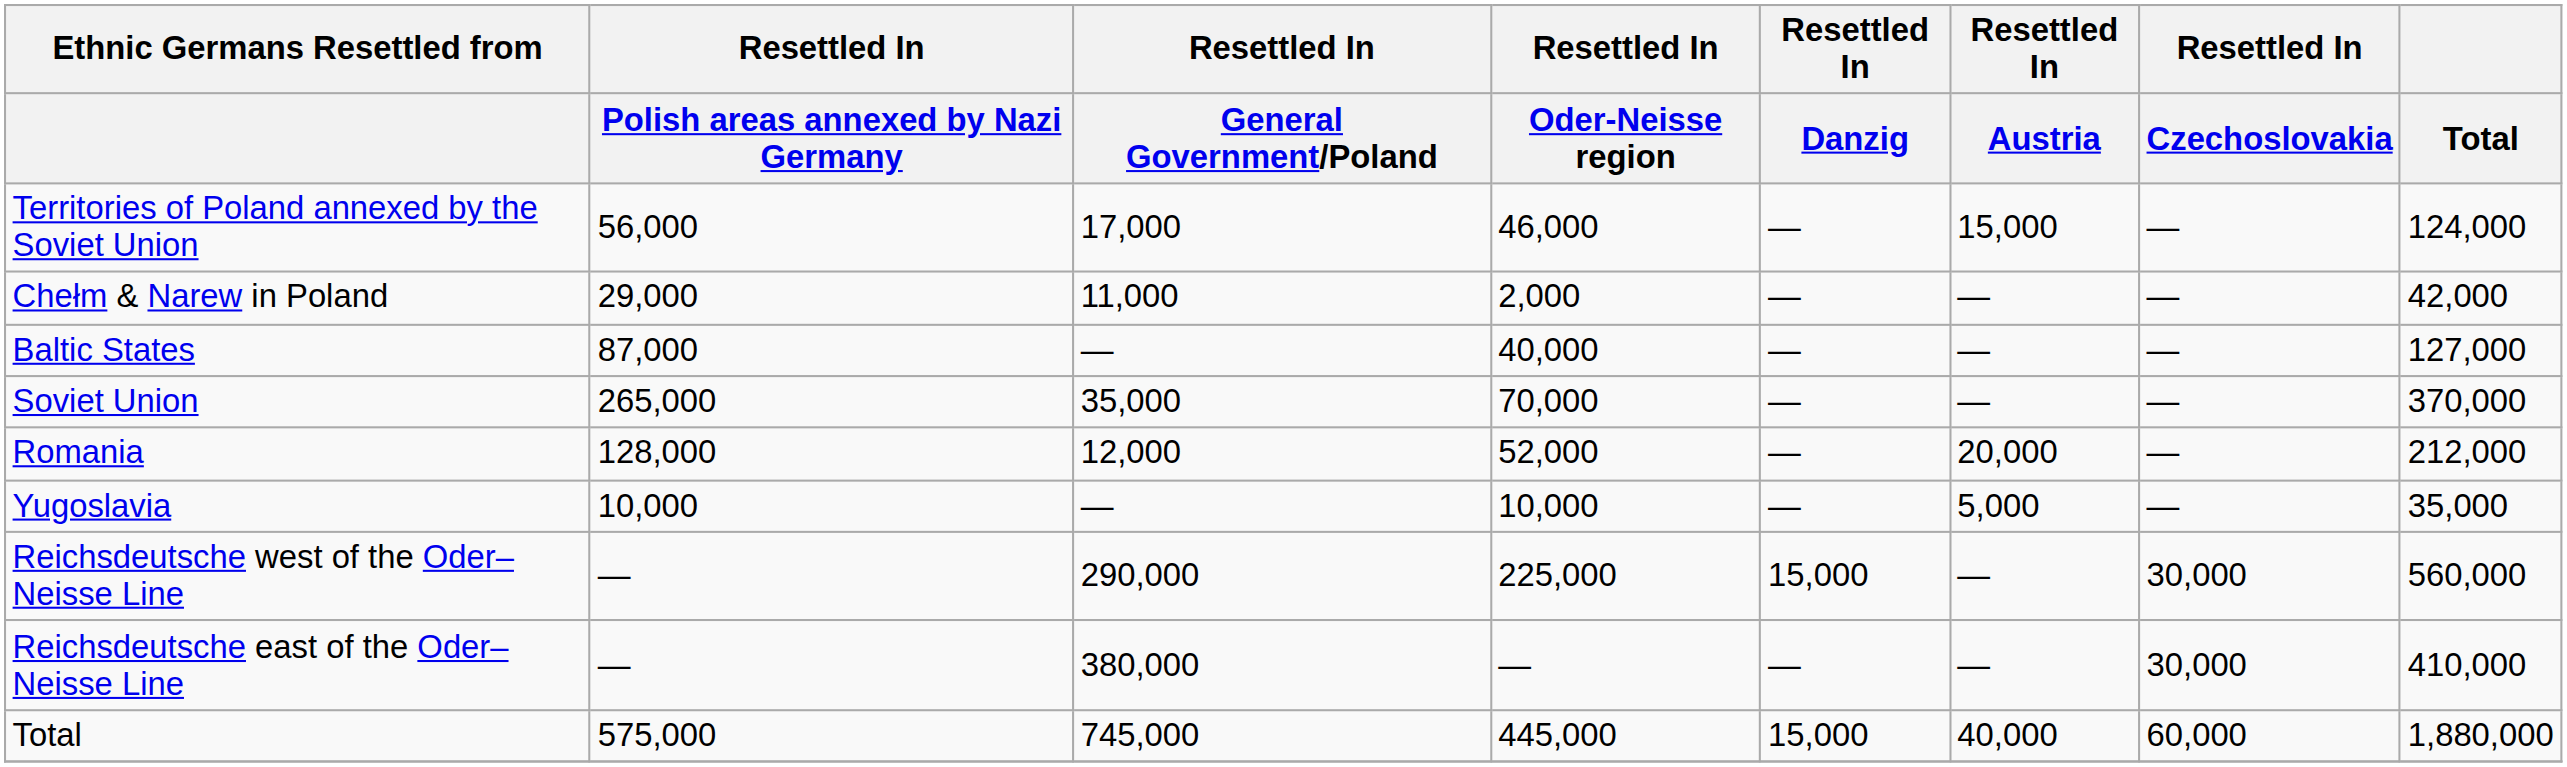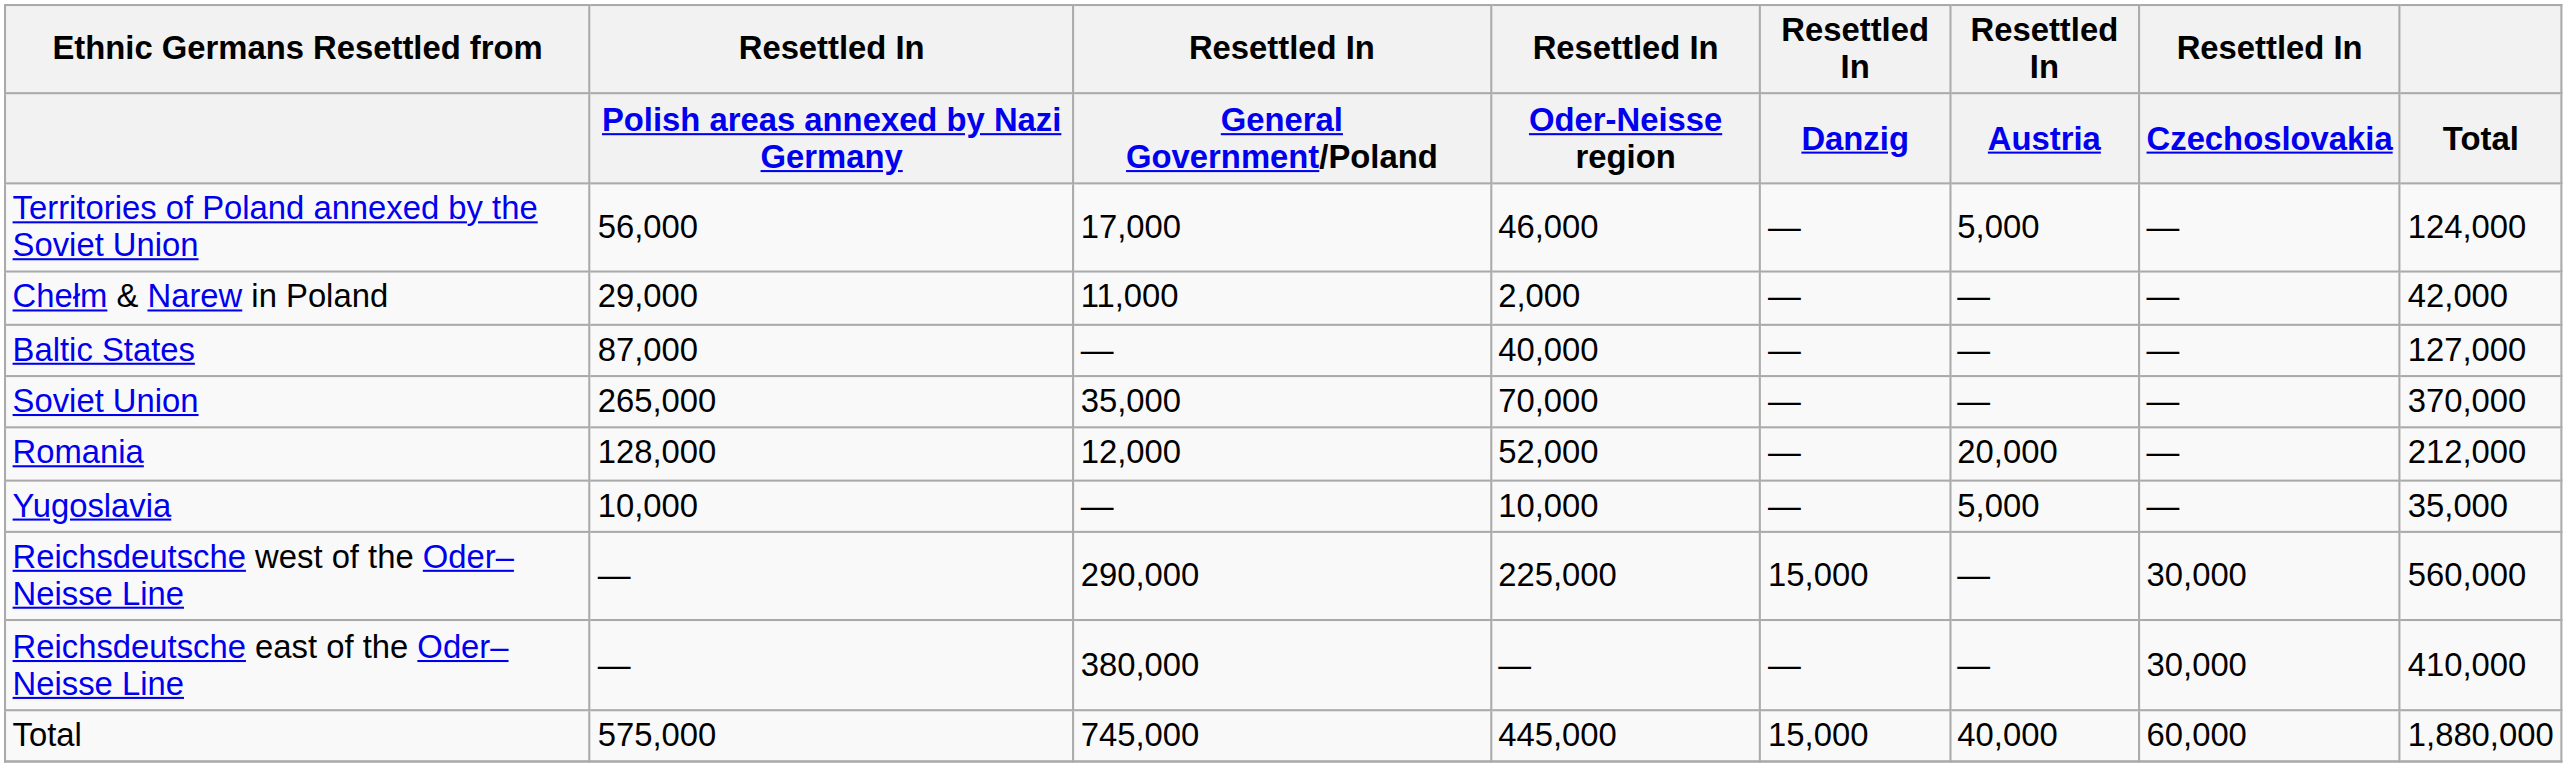Territories of Poland annexed by the Soviet Union | Resettled In / Austria: 15,000 -> 5,000
